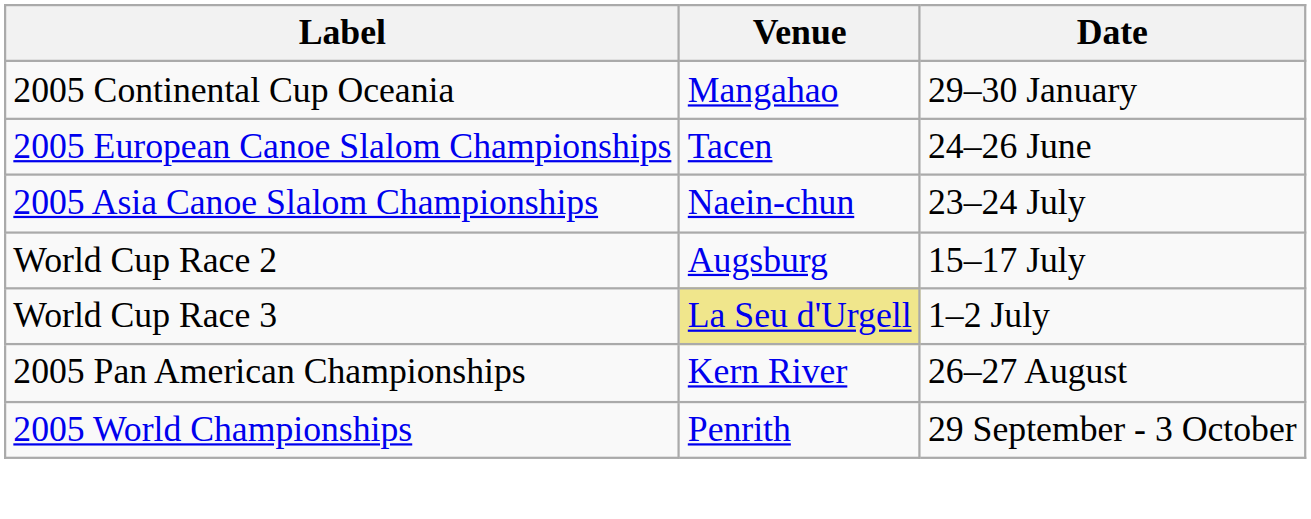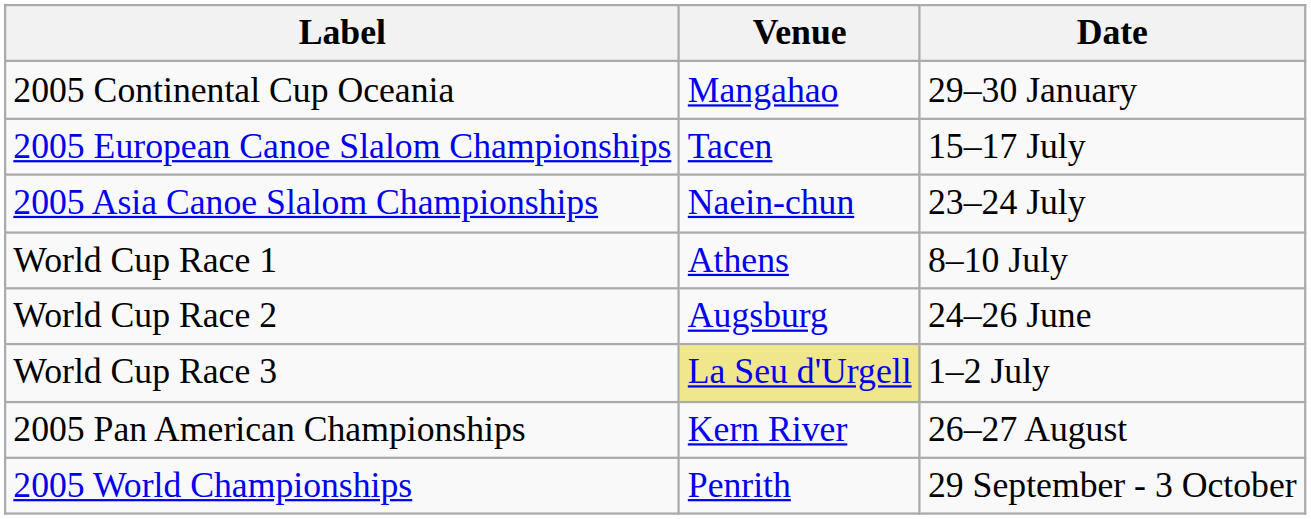2005 European Canoe Slalom Championships | Date: 24–26 June -> 15–17 July
+ row: World Cup Race 1 | Athens | 8–10 July
World Cup Race 2 | Date: 15–17 July -> 24–26 June
